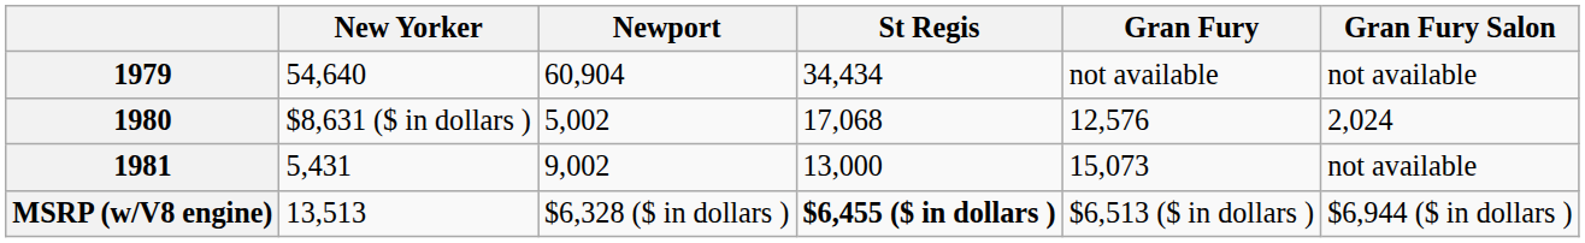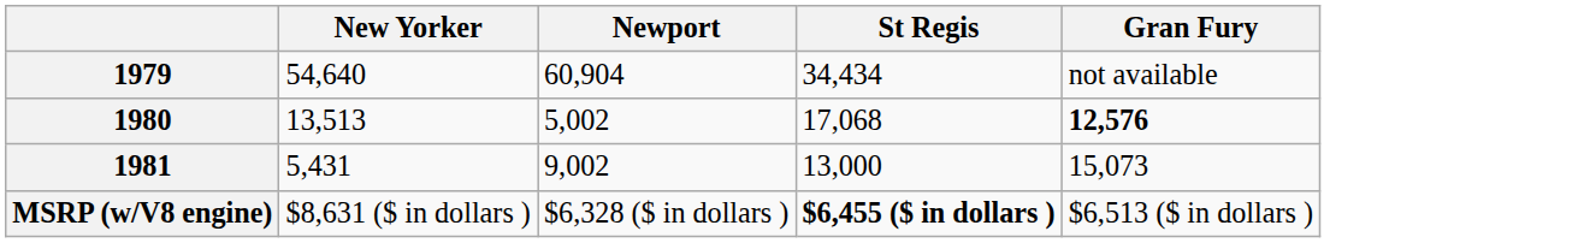- column: Gran Fury Salon | not available | 2,024 | not available | $6,944 ($ in dollars )
1980 | New Yorker: $8,631 ($ in dollars ) -> 13,513
1980 | Gran Fury: normal -> bold
MSRP (w/V8 engine) | New Yorker: 13,513 -> $8,631 ($ in dollars )
